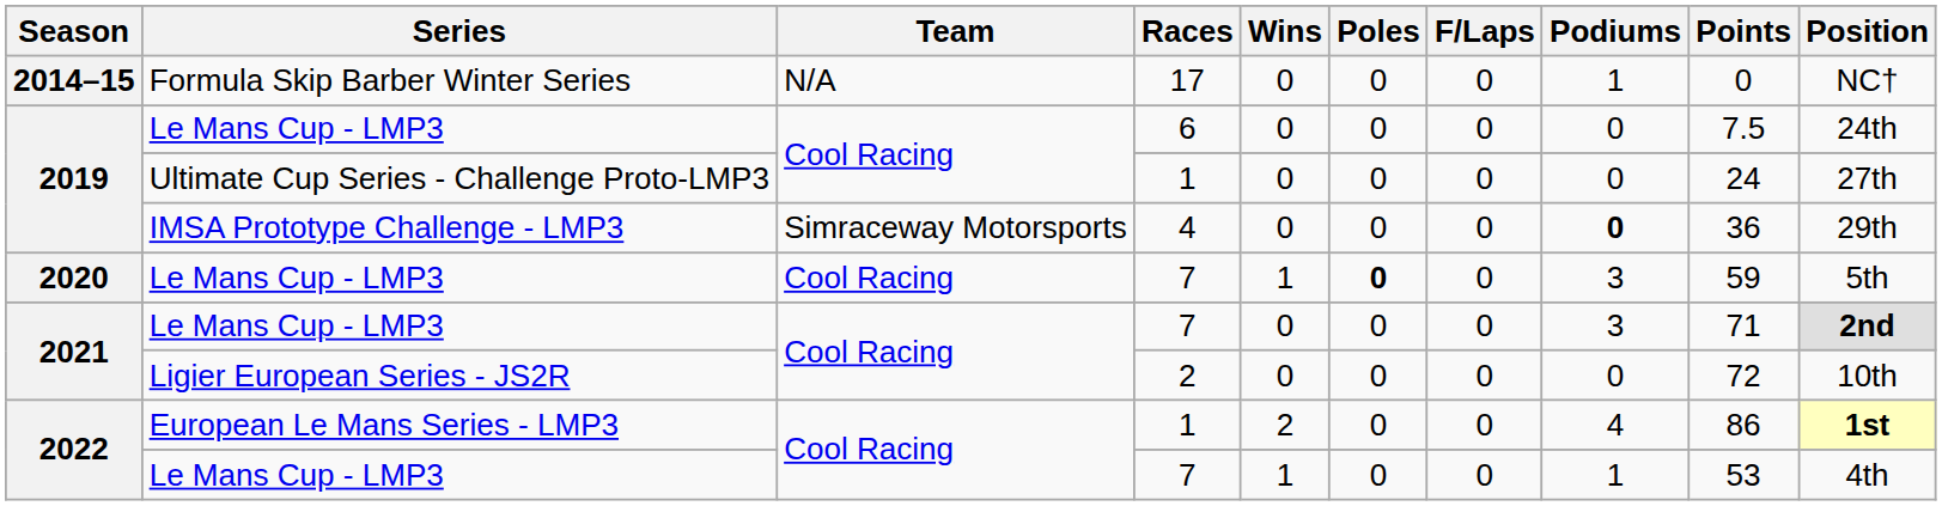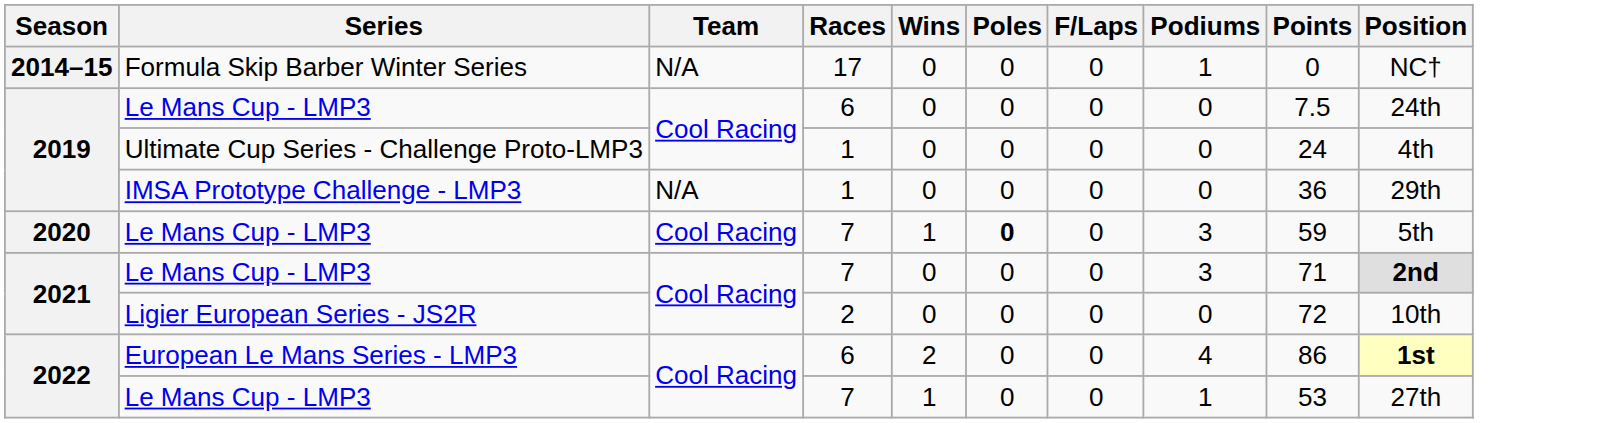Ultimate Cup Series - Challenge Proto-LMP3 | Position: 27th -> 4th
IMSA Prototype Challenge - LMP3 | Team: Simraceway Motorsports -> N/A
IMSA Prototype Challenge - LMP3 | Races: 4 -> 1
IMSA Prototype Challenge - LMP3 | Podiums: bold -> normal
European Le Mans Series - LMP3 | Races: 1 -> 6
2022 / Le Mans Cup - LMP3 | Position: 4th -> 27th
